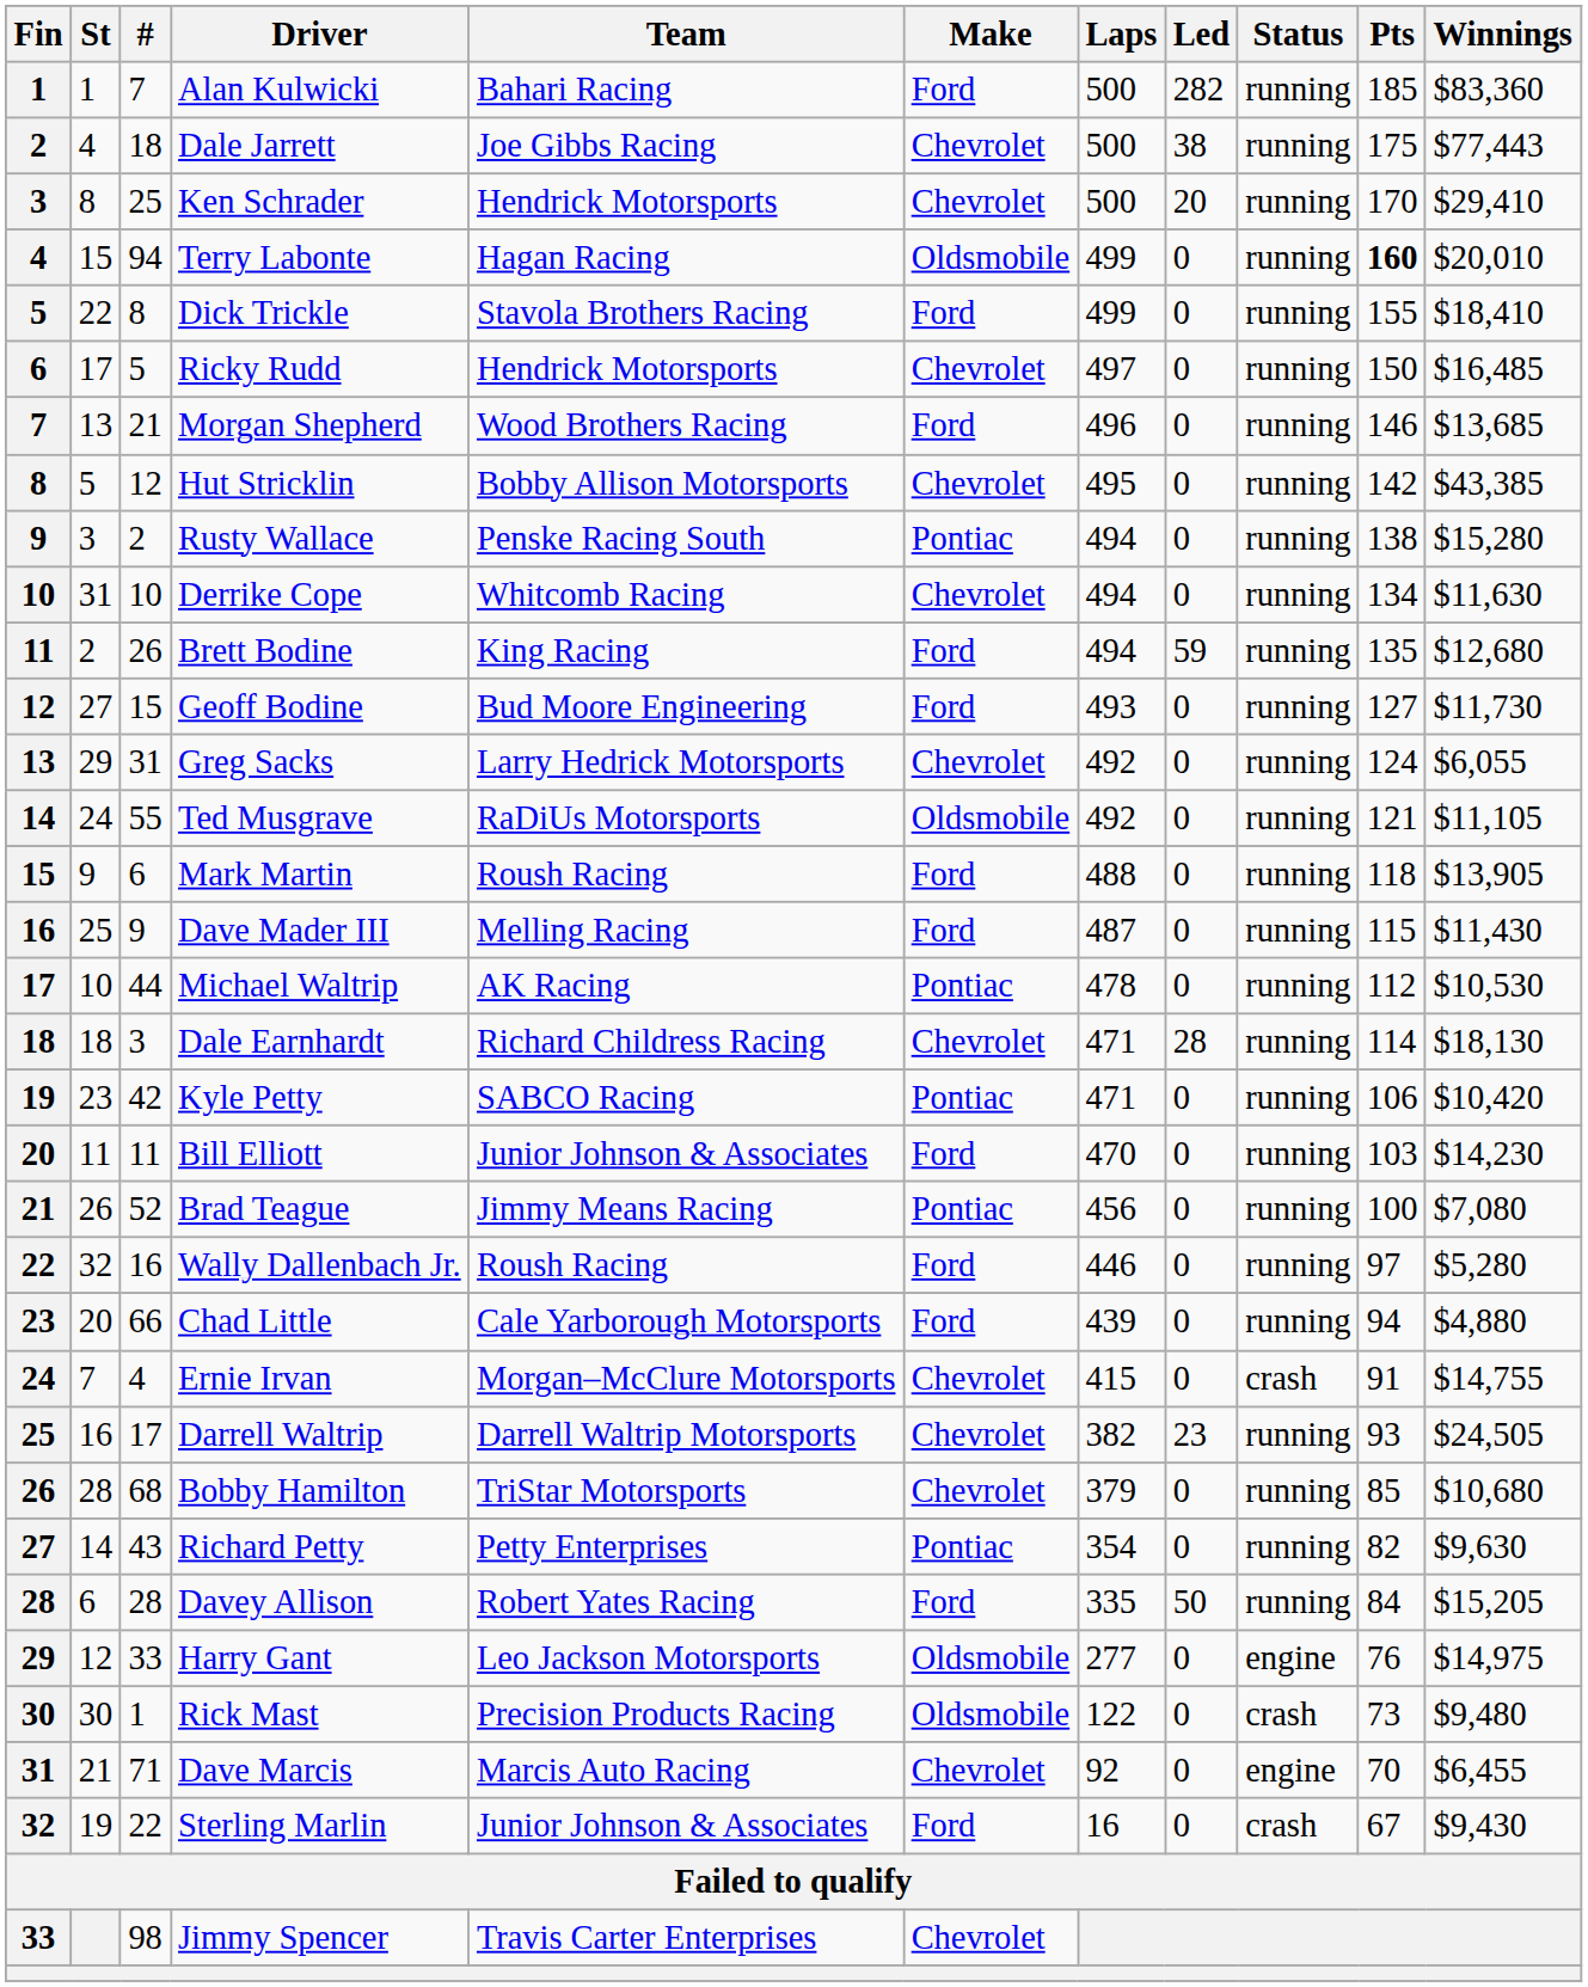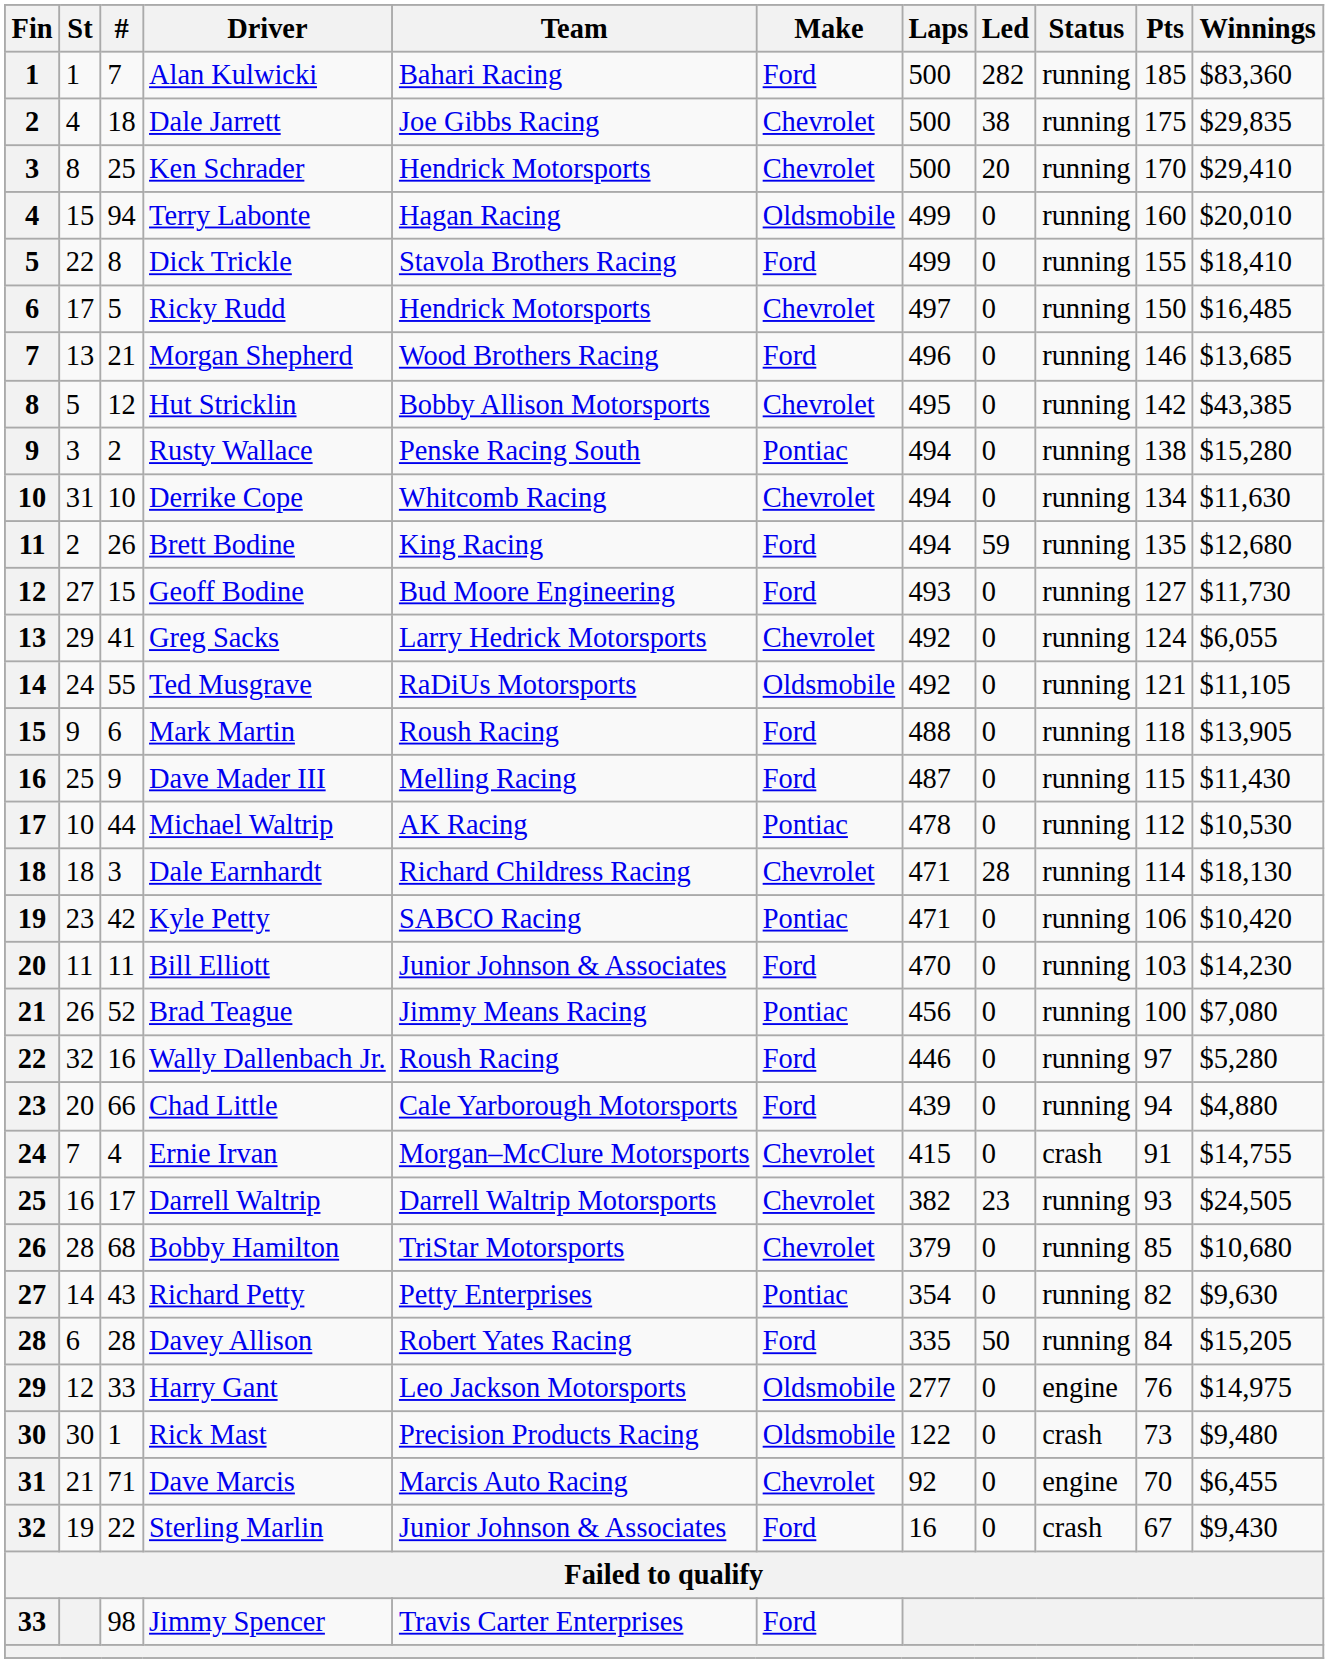Dale Jarrett | Winnings: $77,443 -> $29,835
Terry Labonte | Pts: bold -> normal
Greg Sacks | #: 31 -> 41
Jimmy Spencer | Make: Chevrolet -> Ford
